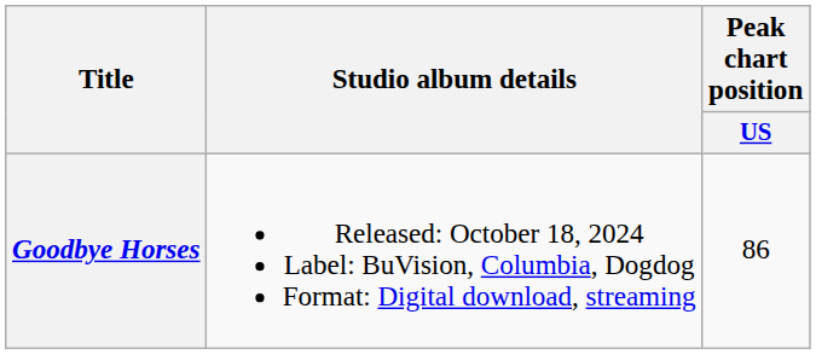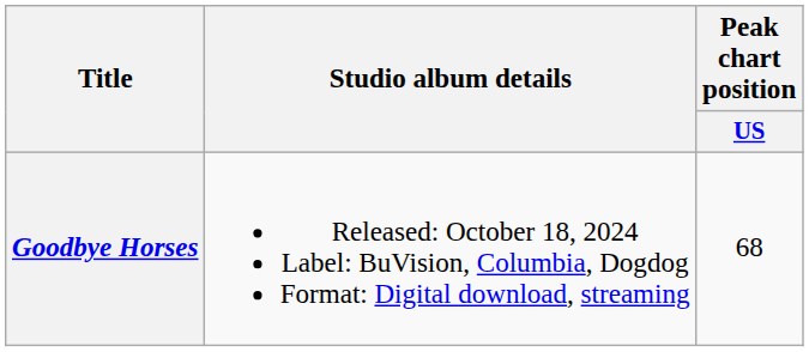Goodbye Horses | Peak chart position / US: 86 -> 68
